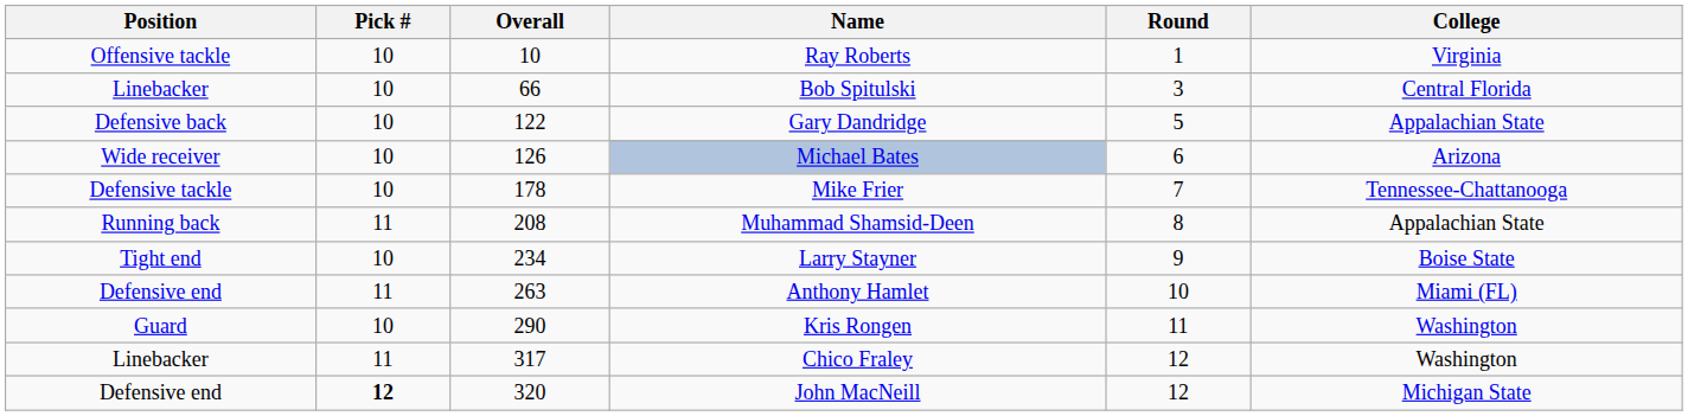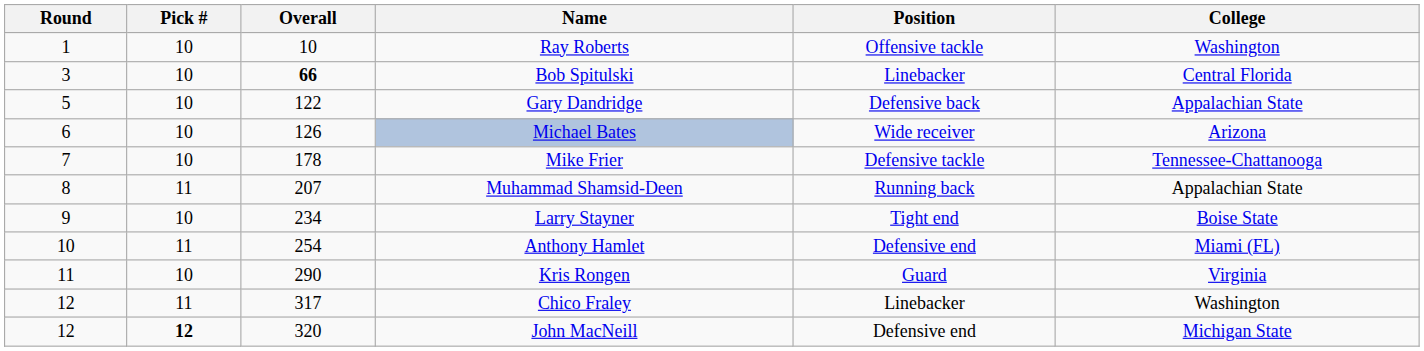columns swapped: Round <-> Position
Ray Roberts | College: Virginia -> Washington
Bob Spitulski | Overall: normal -> bold
Muhammad Shamsid-Deen | Overall: 208 -> 207
Anthony Hamlet | Overall: 263 -> 254
Kris Rongen | College: Washington -> Virginia
